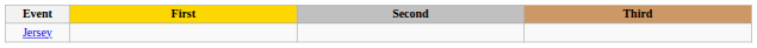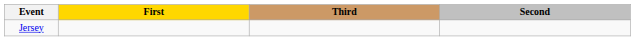columns swapped: Second <-> Third
